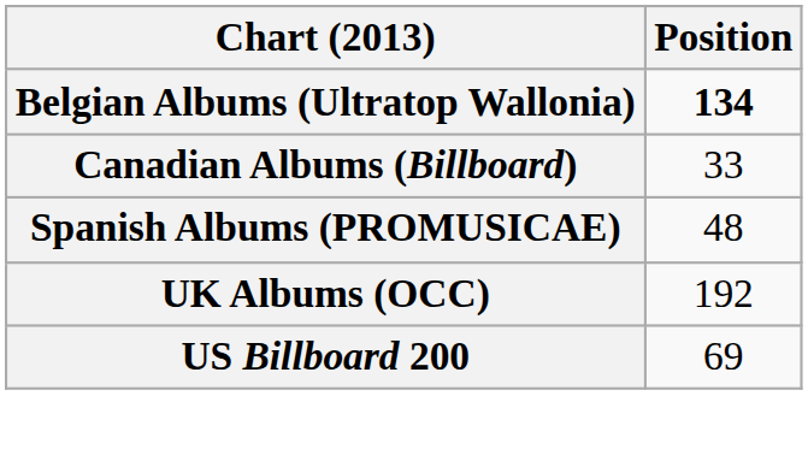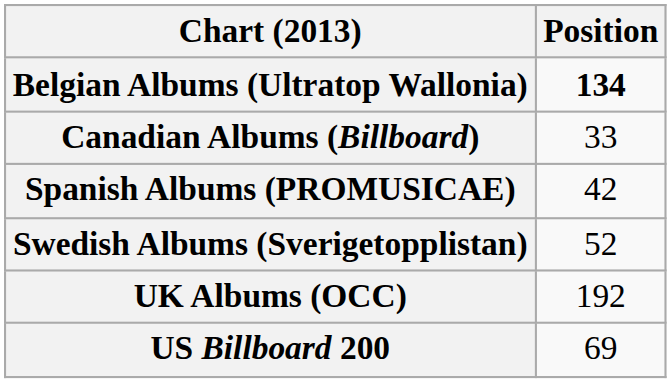Spanish Albums (PROMUSICAE) | Position: 48 -> 42
+ row: Swedish Albums (Sverigetopplistan) | 52
